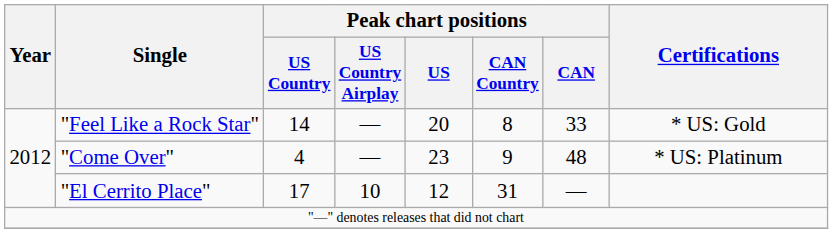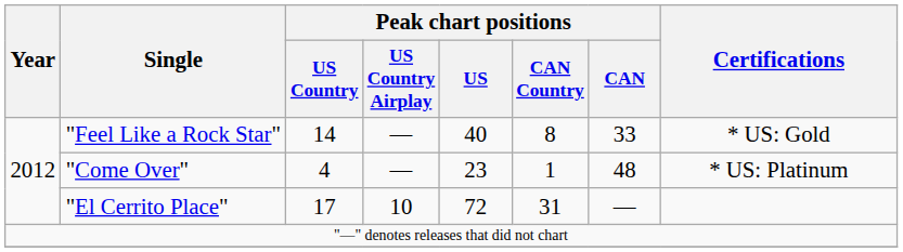"Feel Like a Rock Star" | Peak chart positions / US: 20 -> 40
"Come Over" | Peak chart positions / CAN Country: 9 -> 1
"El Cerrito Place" | Peak chart positions / US: 12 -> 72
